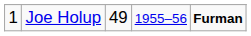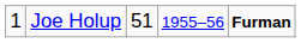Joe Holup | column 3: 49 -> 51
